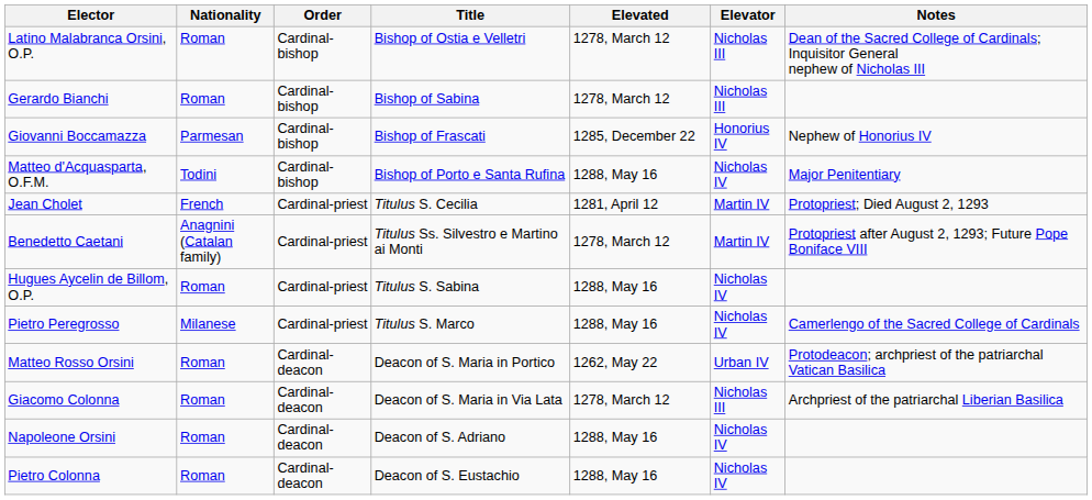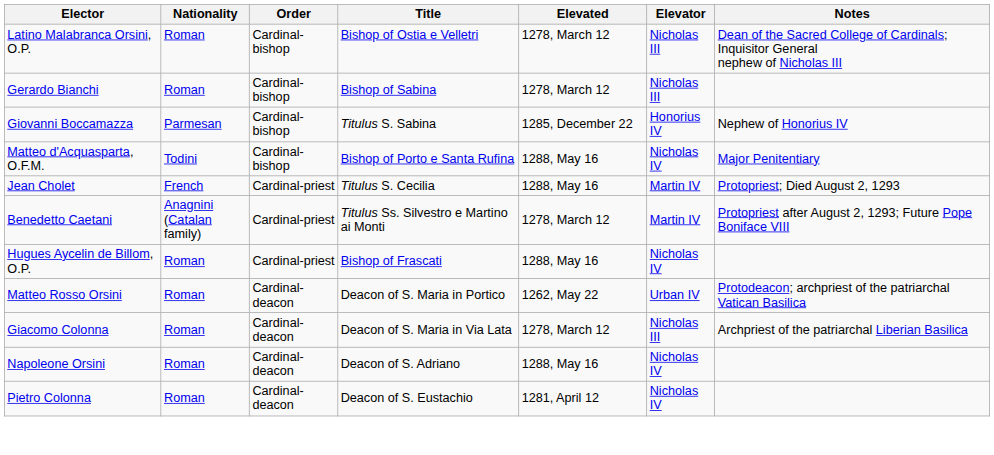Giovanni Boccamazza | Title: Bishop of Frascati -> Titulus S. Sabina
Jean Cholet | Elevated: 1281, April 12 -> 1288, May 16
Hugues Aycelin de Billom, O.P. | Title: Titulus S. Sabina -> Bishop of Frascati
- row: Pietro Peregrosso | Milanese | Cardinal-priest | Titulus S. Marco | 1288, May 16 | Nicholas IV | Camerlengo of the Sacred College of Cardinals
Pietro Colonna | Elevated: 1288, May 16 -> 1281, April 12
